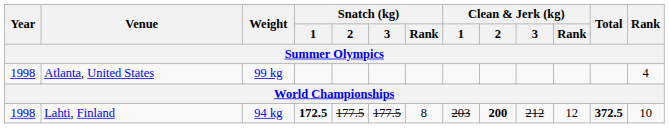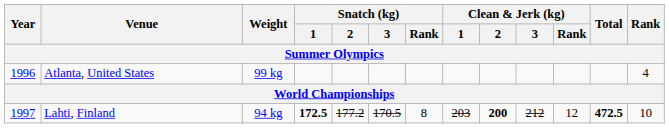Atlanta, United States | Year: 1998 -> 1996
Lahti, Finland | Year: 1998 -> 1997
Lahti, Finland | Snatch (kg) / 2: 177.5 -> 177.2
Lahti, Finland | Snatch (kg) / 3: 177.5 -> 170.5
Lahti, Finland | Total: 372.5 -> 472.5
